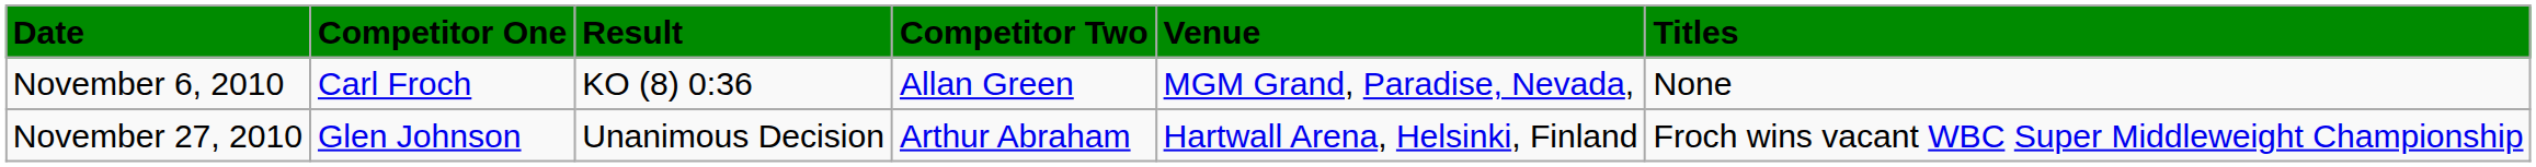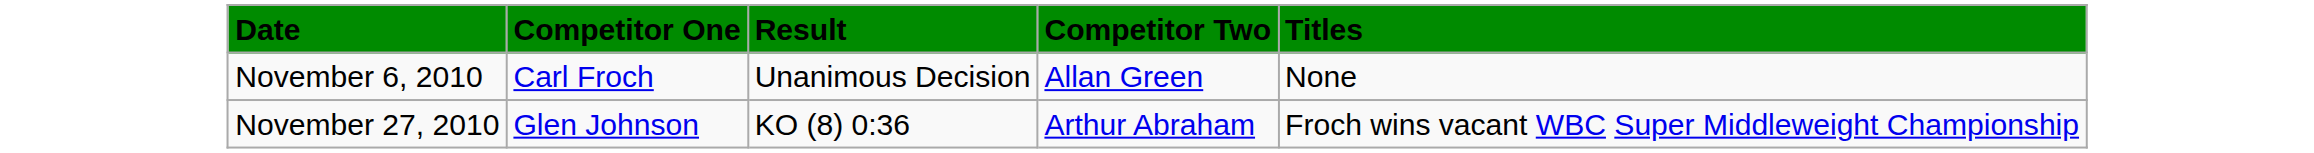- column: Venue | MGM Grand, Paradise, Nevada, | Hartwall Arena, Helsinki, Finland
November 6, 2010 | Result: KO (8) 0:36 -> Unanimous Decision
November 27, 2010 | Result: Unanimous Decision -> KO (8) 0:36
